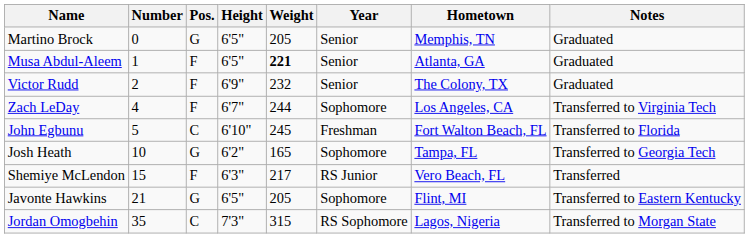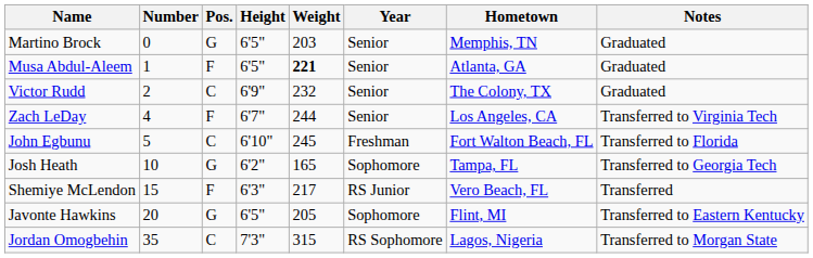Martino Brock | Weight: 205 -> 203
Victor Rudd | Pos.: F -> C
Zach LeDay | Year: Sophomore -> Senior
Javonte Hawkins | Number: 21 -> 20
